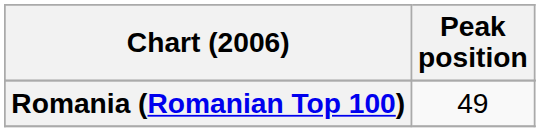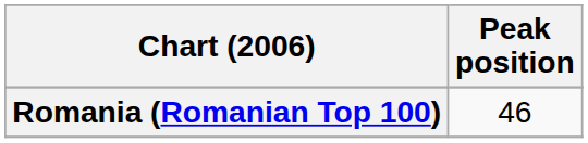Romania (Romanian Top 100) | Peak position: 49 -> 46
